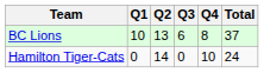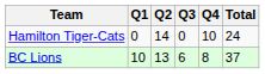rows swapped: BC Lions <-> Hamilton Tiger-Cats
